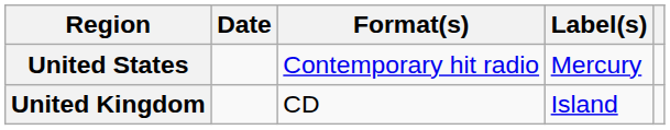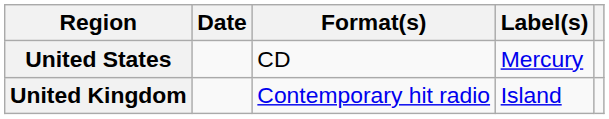United States | Format(s): Contemporary hit radio -> CD
United Kingdom | Format(s): CD -> Contemporary hit radio
